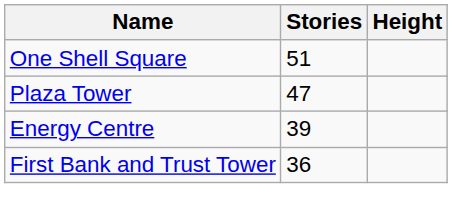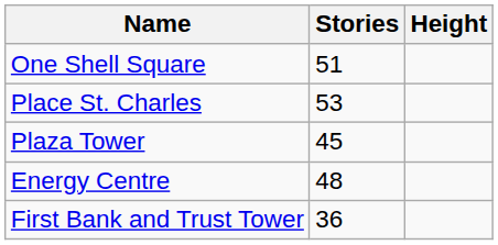+ row: Place St. Charles | 53
Plaza Tower | Stories: 47 -> 45
Energy Centre | Stories: 39 -> 48
